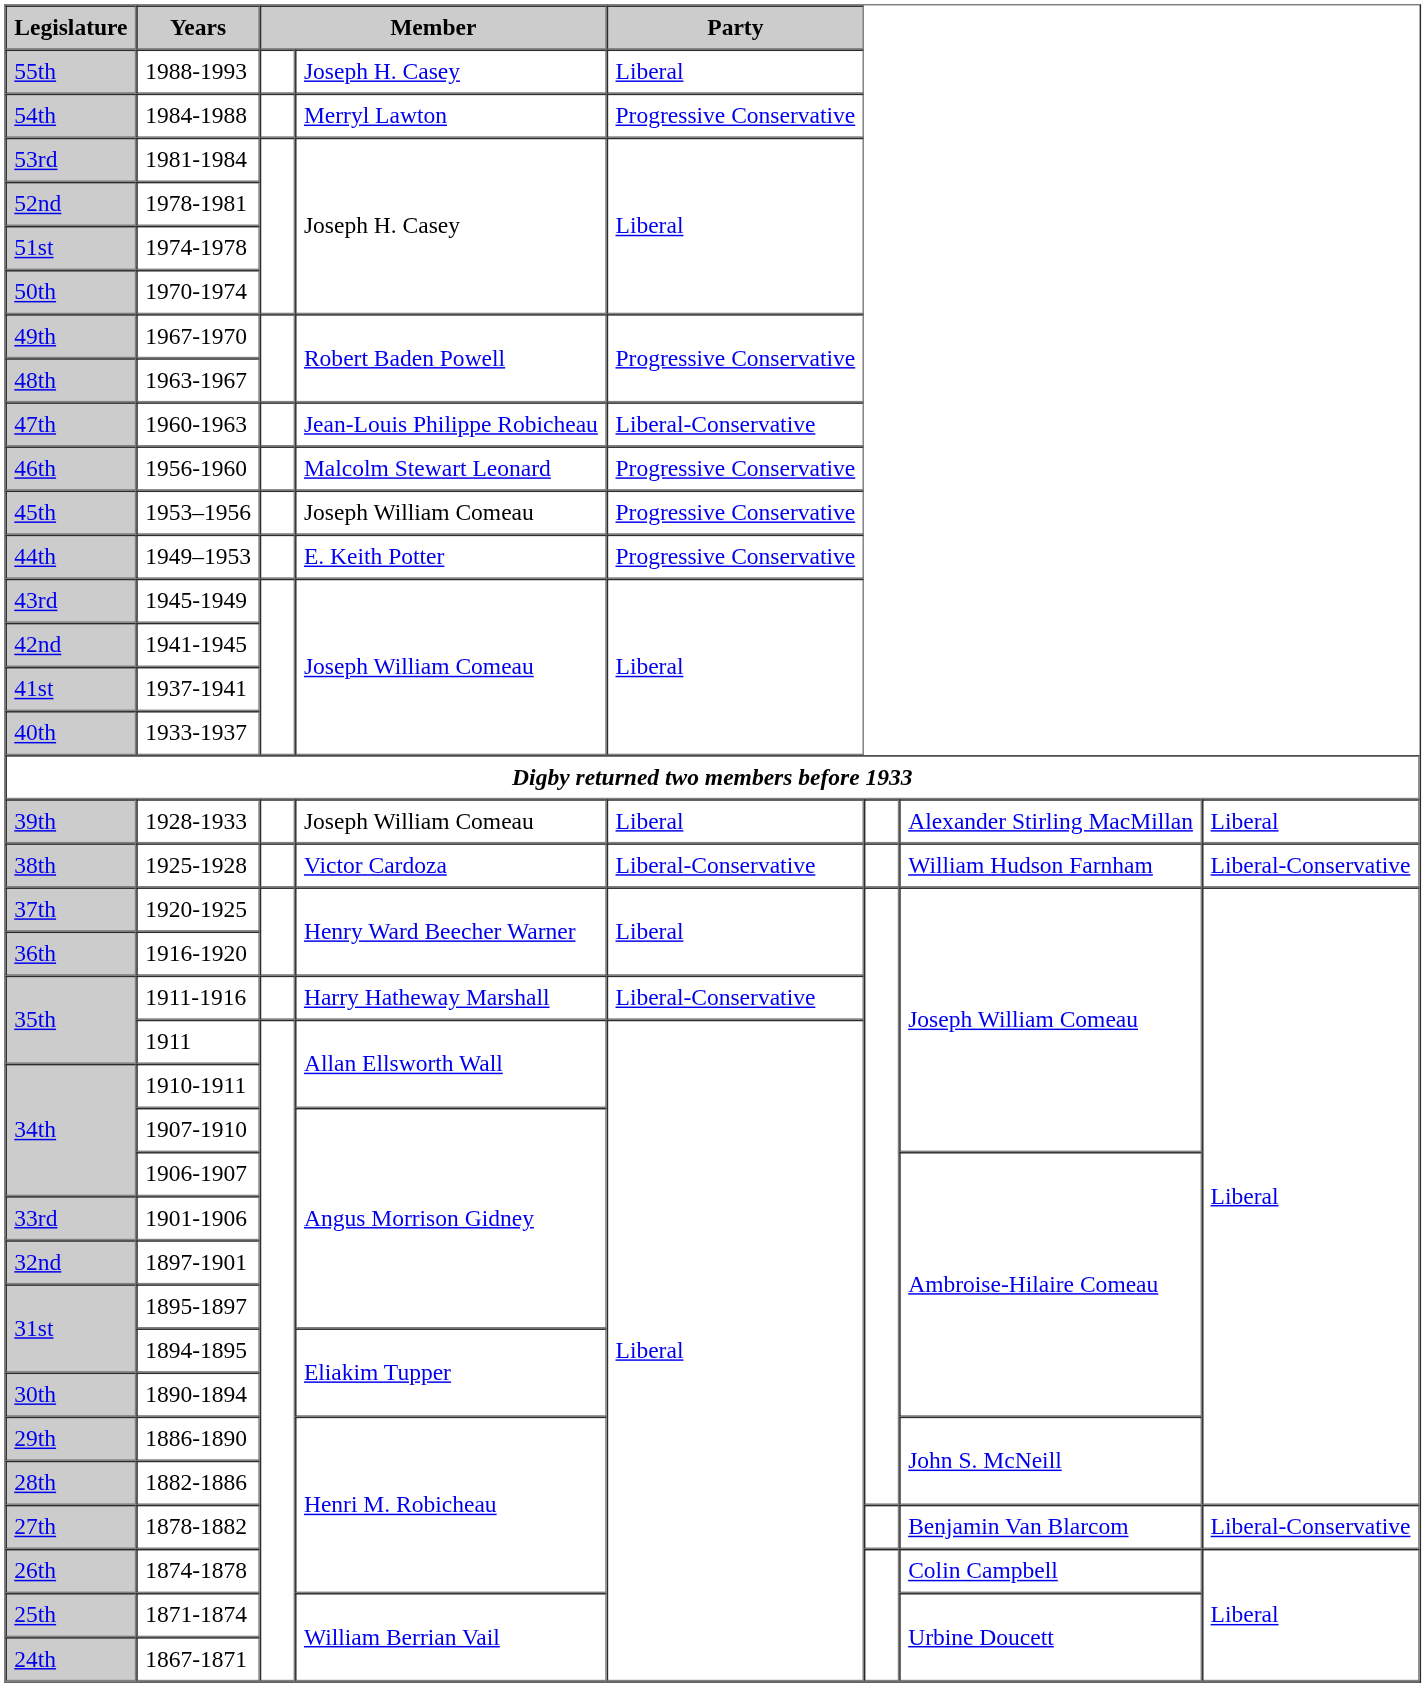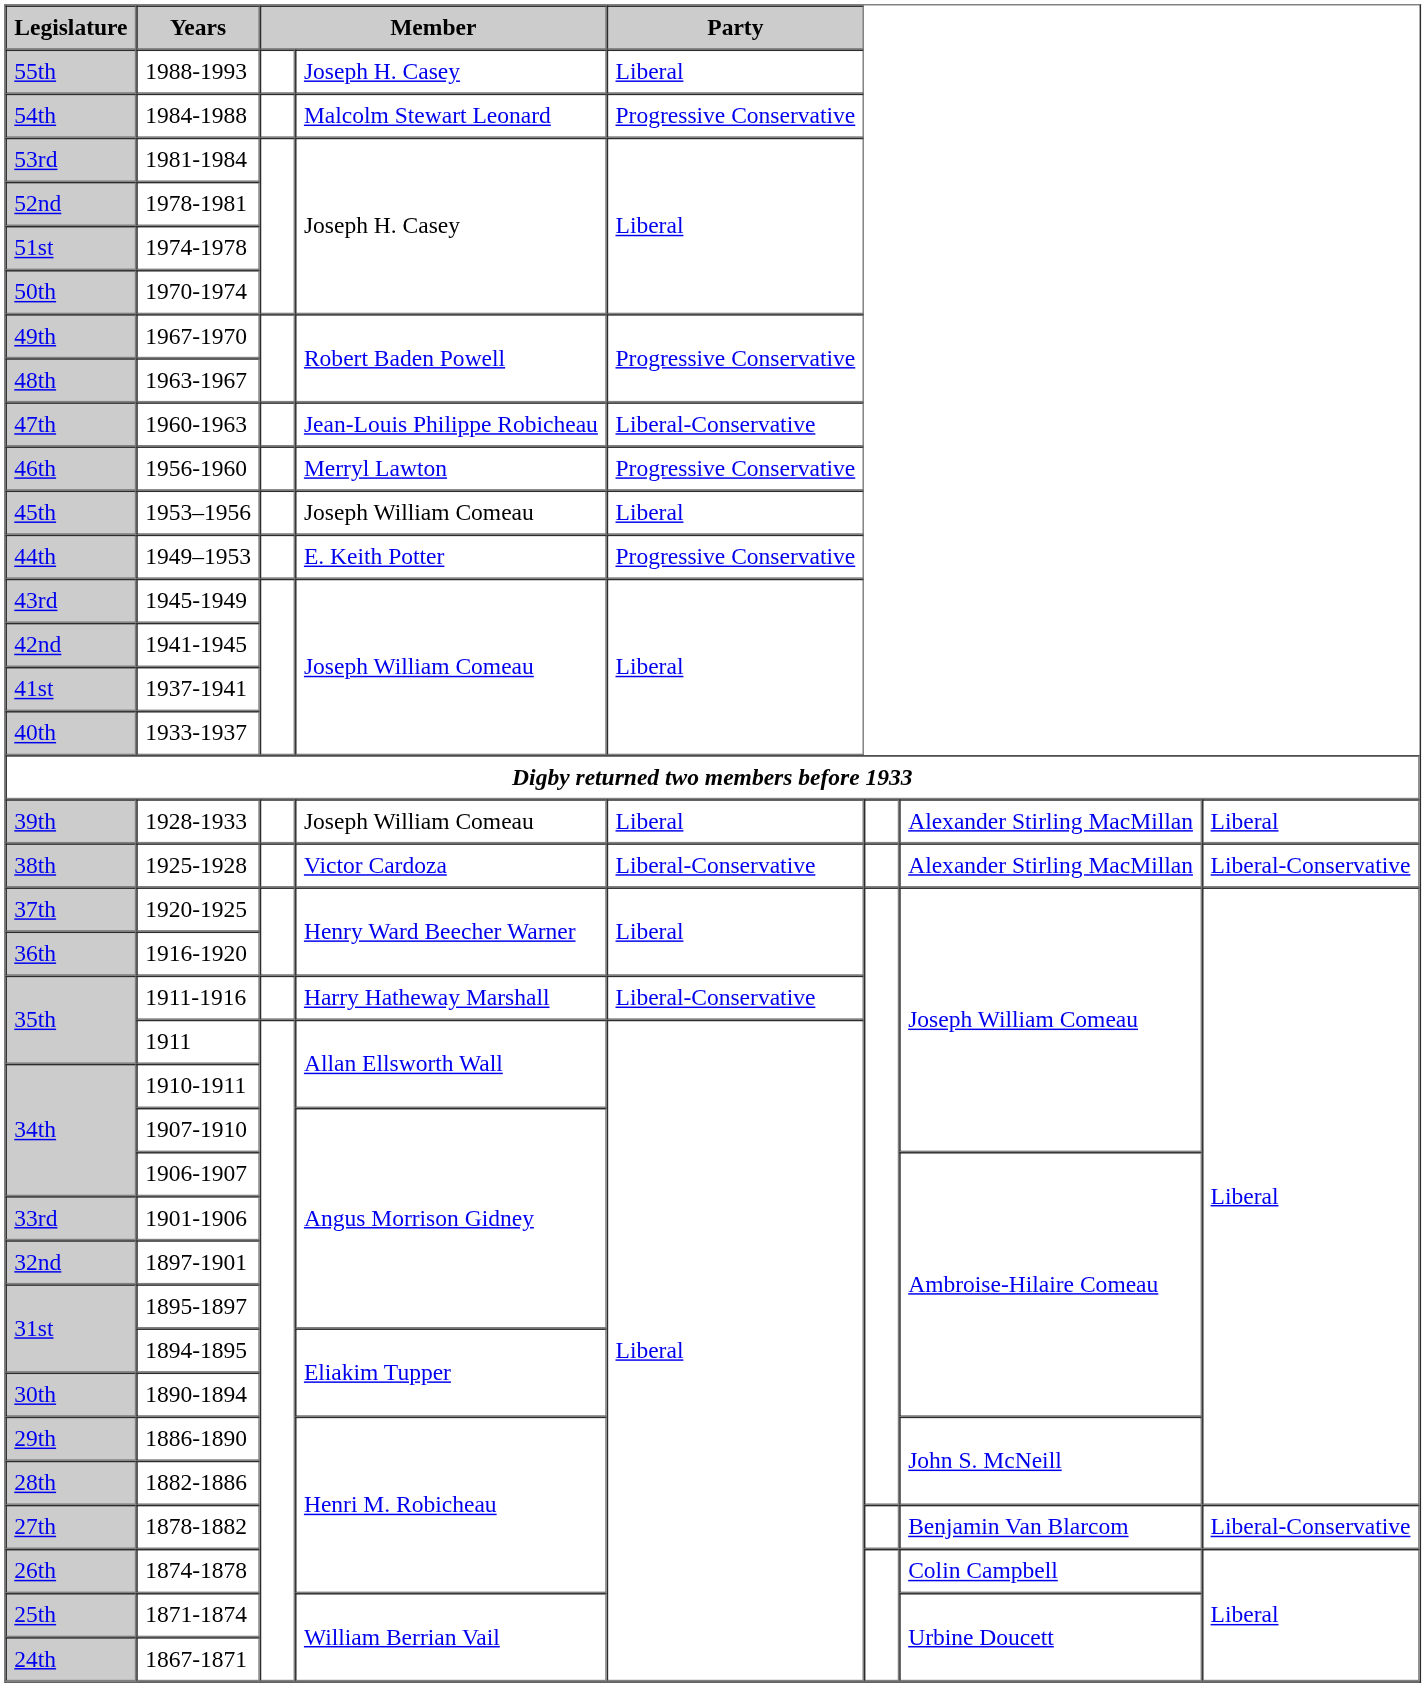1984-1988 | column 4: Merryl Lawton -> Malcolm Stewart Leonard
1956-1960 | column 4: Malcolm Stewart Leonard -> Merryl Lawton
1953–1956 | Party: Progressive Conservative -> Liberal
1925-1928 | column 7: William Hudson Farnham -> Alexander Stirling MacMillan
